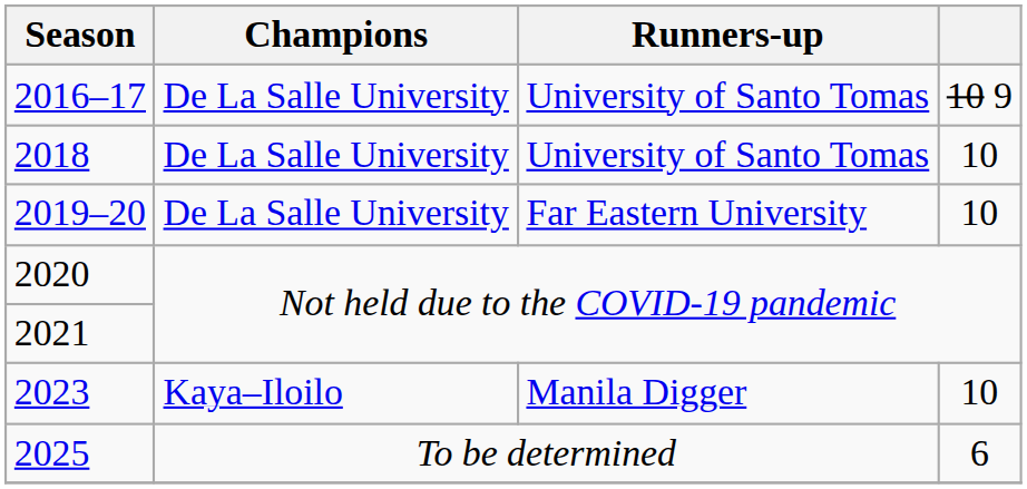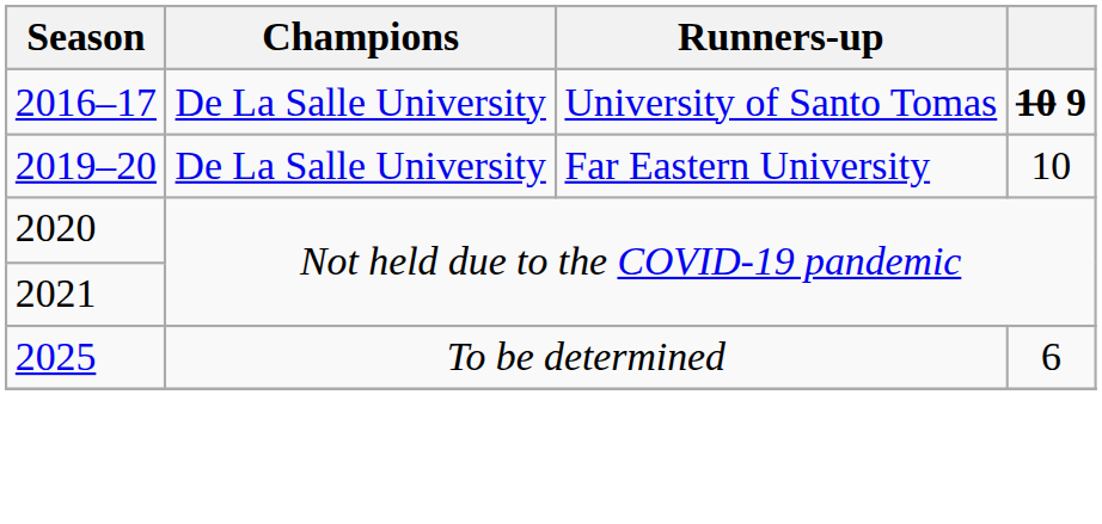2016–17 | column 4: normal -> bold
- row: 2018 | De La Salle University | University of Santo Tomas | 10
- row: 2023 | Kaya–Iloilo | Manila Digger | 10
